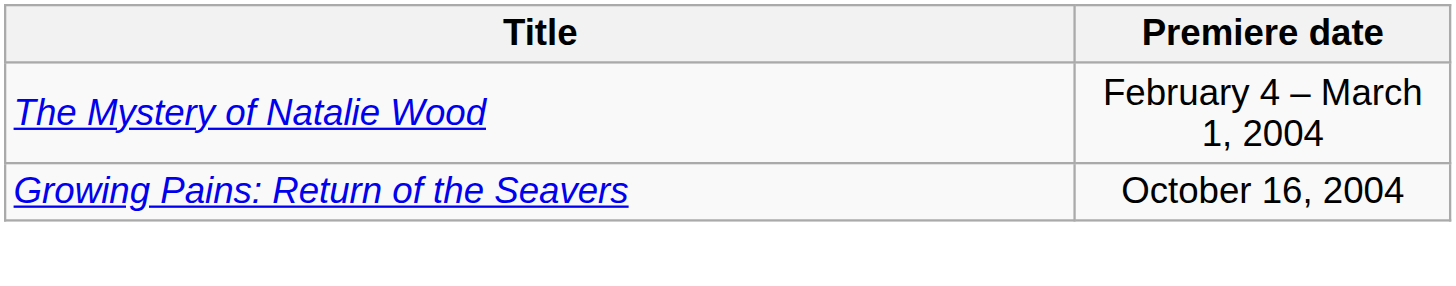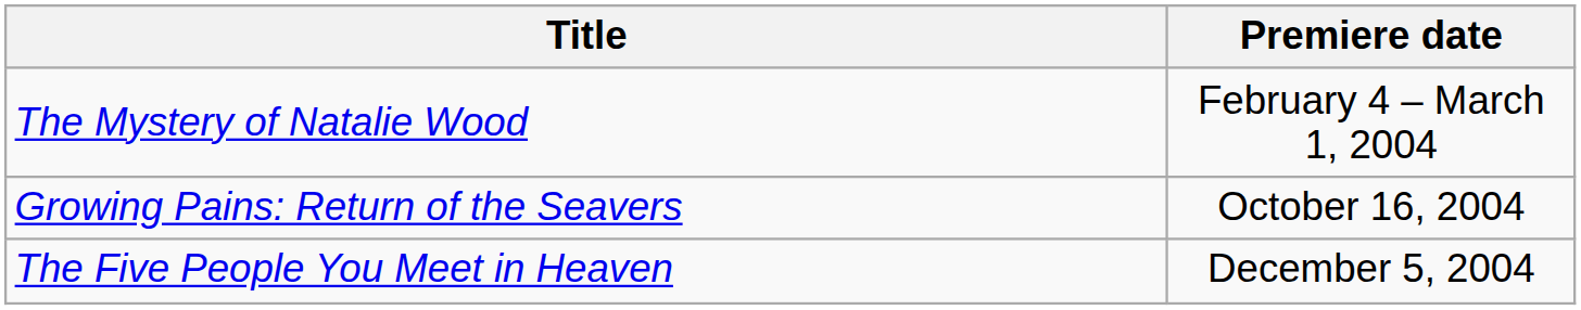+ row: The Five People You Meet in Heaven | December 5, 2004
